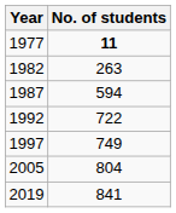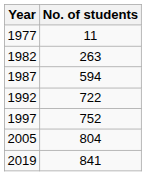1977 | No. of students: bold -> normal
1997 | No. of students: 749 -> 752
